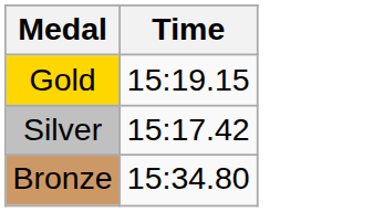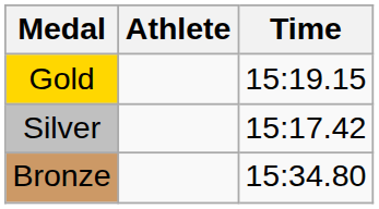+ column: Athlete
